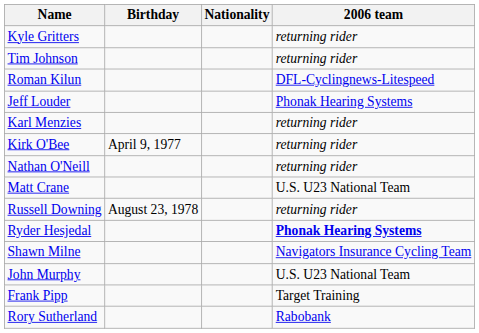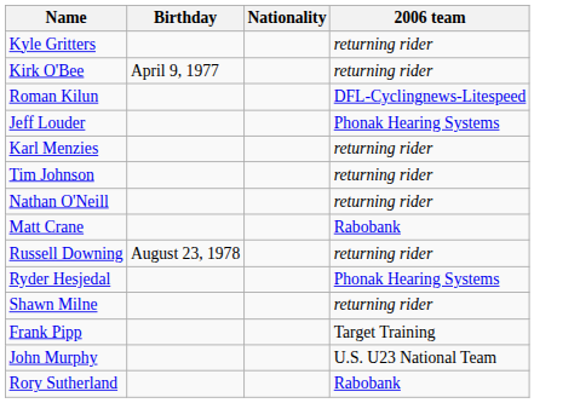rows swapped: Tim Johnson <-> Kirk O'Bee
Matt Crane | 2006 team: U.S. U23 National Team -> Rabobank
Ryder Hesjedal | 2006 team: bold -> normal
Shawn Milne | 2006 team: Navigators Insurance Cycling Team -> returning rider
rows swapped: John Murphy <-> Frank Pipp
